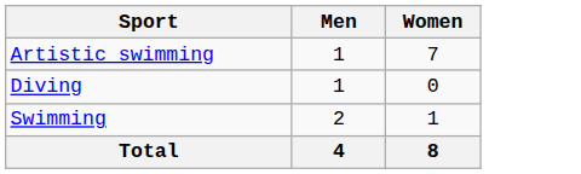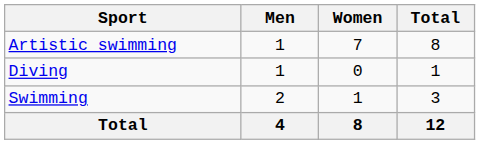+ column: Total | 8 | 1 | 3 | 12
